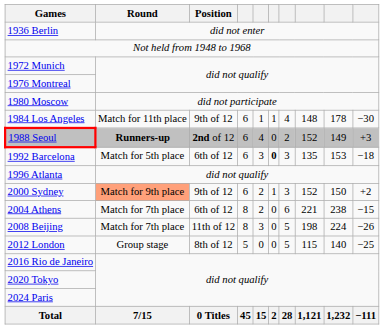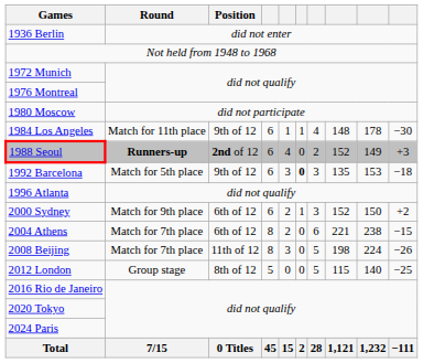1992 Barcelona | Position: 6th of 12 -> 9th of 12
2000 Sydney | Round: lightsalmon background -> no background
2000 Sydney | Position: 9th of 12 -> 6th of 12
